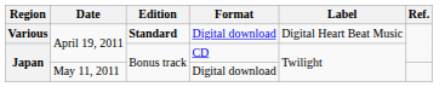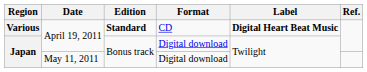Various | Format: Digital download -> CD
Various | Label: normal -> bold
Japan / April 19, 2011 | Format: CD -> Digital download
